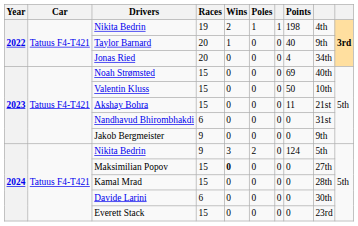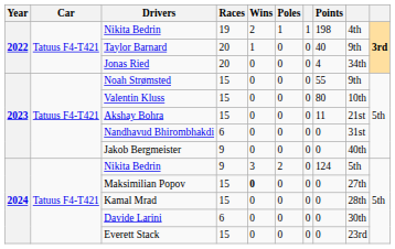Noah Strømsted | Points: 69 -> 55
Noah Strømsted | column 9: 40th -> 9th
Valentin Kluss | Points: 50 -> 80
Jakob Bergmeister | column 9: 9th -> 40th
